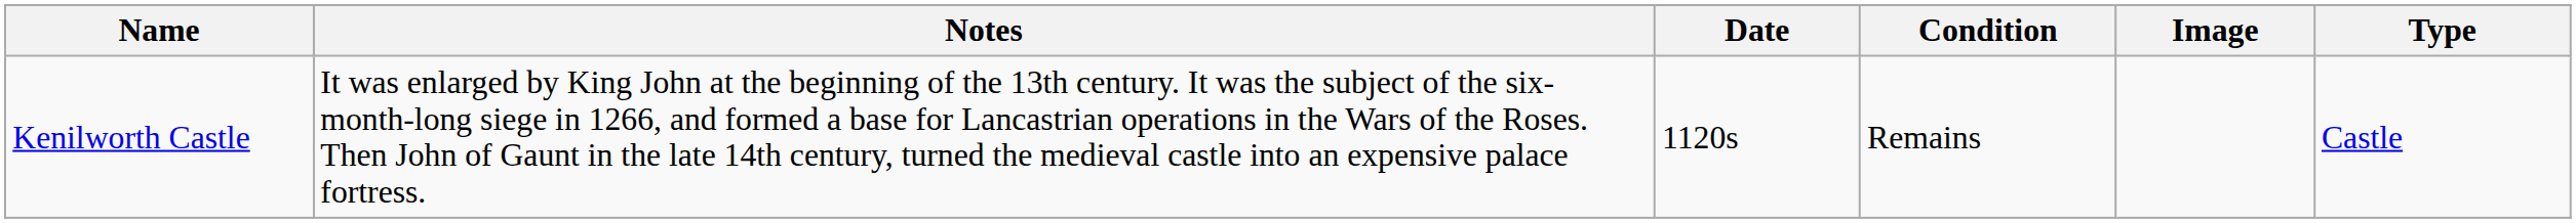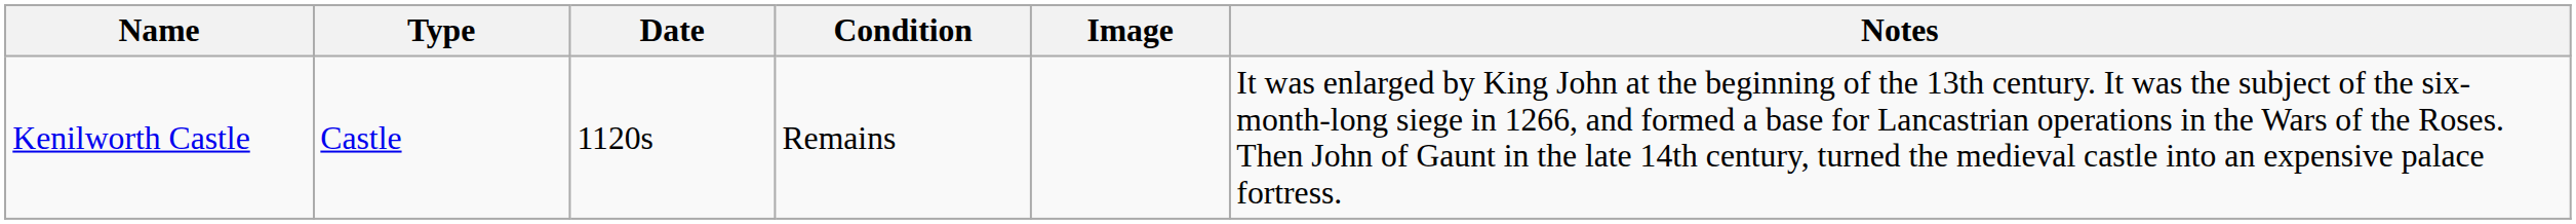columns swapped: Type <-> Notes
